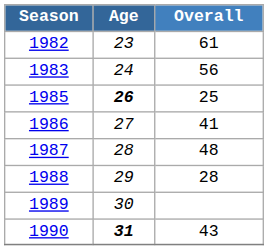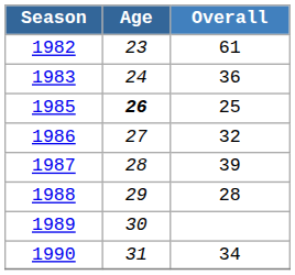1983 | Overall: 56 -> 36
1986 | Overall: 41 -> 32
1987 | Overall: 48 -> 39
1990 | Age: bold -> normal
1990 | Overall: 43 -> 34
